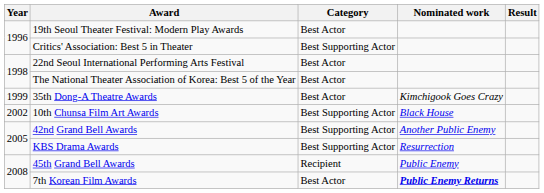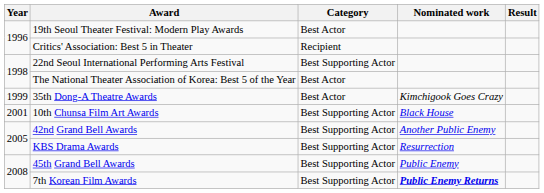Critics' Association: Best 5 in Theater | Category: Best Supporting Actor -> Recipient
22nd Seoul International Performing Arts Festival | Category: Best Actor -> Best Supporting Actor
10th Chunsa Film Art Awards | Year: 2002 -> 2001
45th Grand Bell Awards | Category: Recipient -> Best Supporting Actor
7th Korean Film Awards | Category: Best Actor -> Best Supporting Actor
